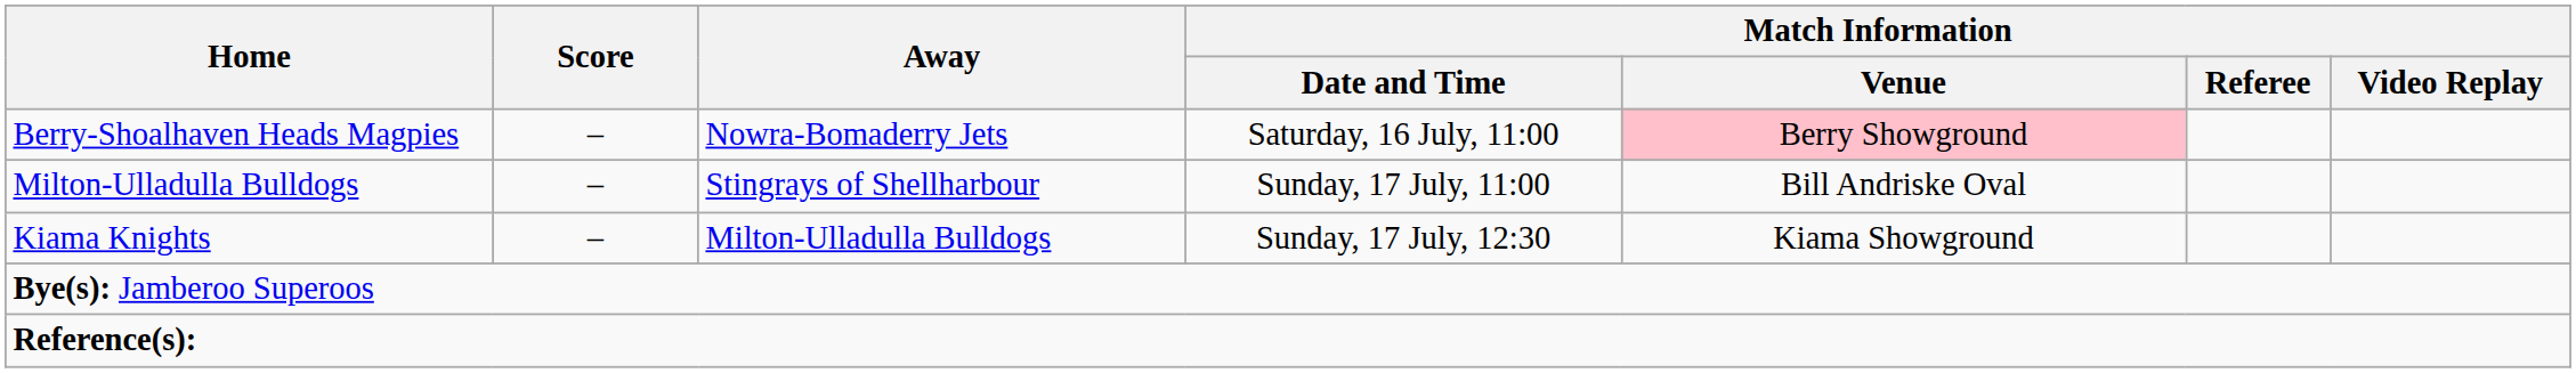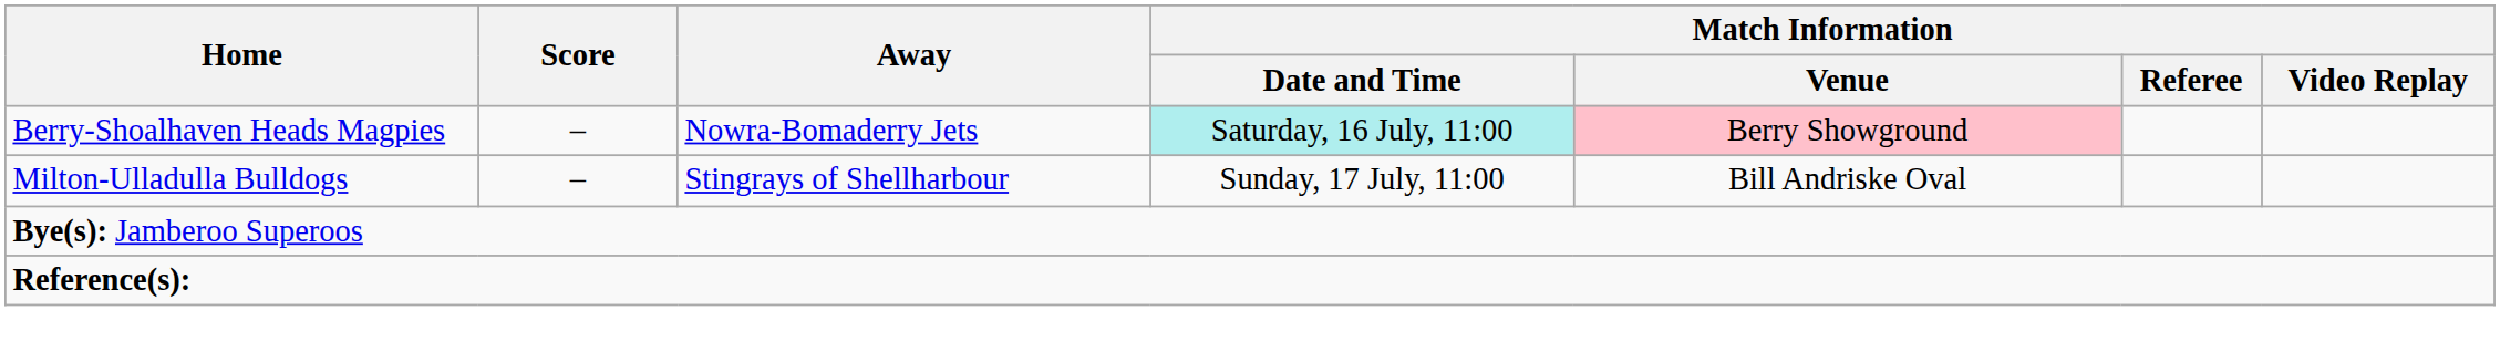Berry-Shoalhaven Heads Magpies | Match Information / Date and Time: no background -> paleturquoise background
- row: Kiama Knights | – | Milton-Ulladulla Bulldogs | Sunday, 17 July, 12:30 | Kiama Showground
